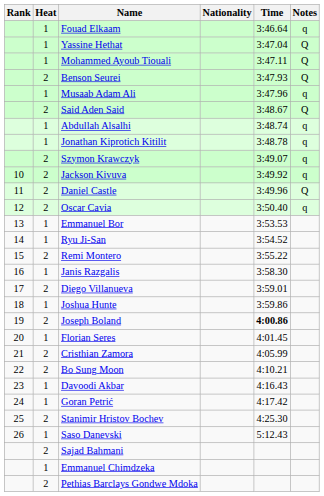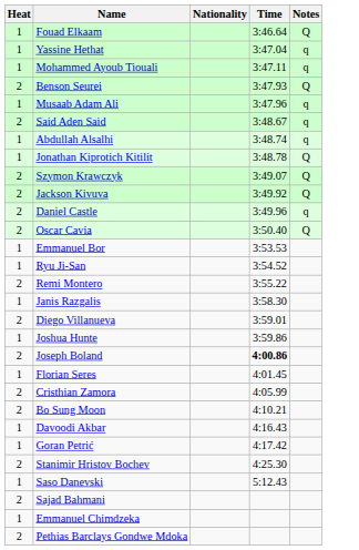- column: Rank | 10 | 11 | 12 | 13 | 14 | 15 | 16 | 17 | 18 | 19 | 20 | 21 | 22 | 23 | 24 | 25 | 26
Fouad Elkaam | Notes: q -> Q
Yassine Hethat | Notes: Q -> q
Mohammed Ayoub Tiouali | Notes: Q -> q
Said Aden Said | Notes: Q -> q
Jonathan Kiprotich Kitilit | Notes: q -> Q
Szymon Krawczyk | Notes: q -> Q
Jackson Kivuva | Notes: q -> Q
Daniel Castle | Notes: Q -> q
Oscar Cavia | Notes: q -> Q
